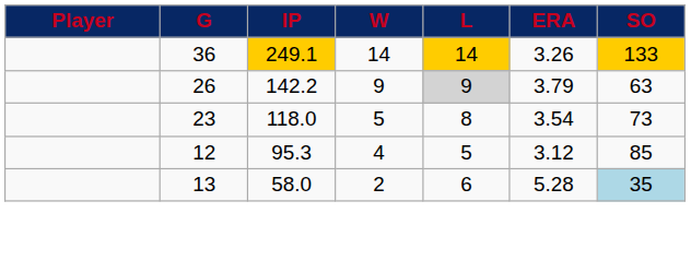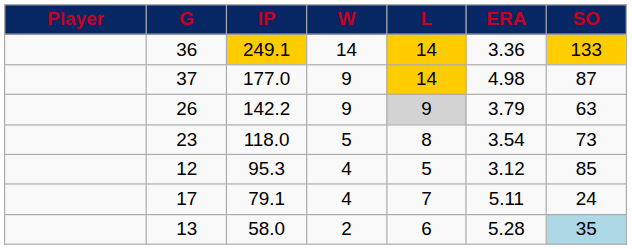36 | ERA: 3.26 -> 3.36
+ row: 37 | 177.0 | 9 | 14 | 4.98 | 87
+ row: 17 | 79.1 | 4 | 7 | 5.11 | 24
